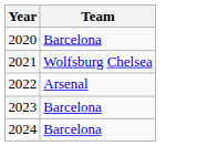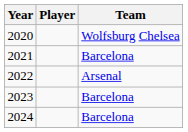+ column: Player
2020 | Team: Barcelona -> Wolfsburg Chelsea
2021 | Team: Wolfsburg Chelsea -> Barcelona
